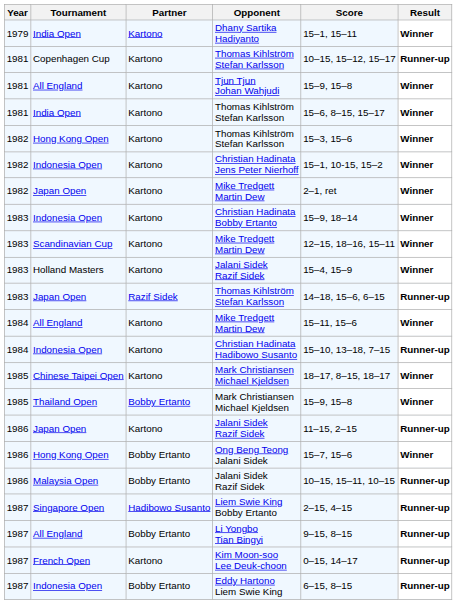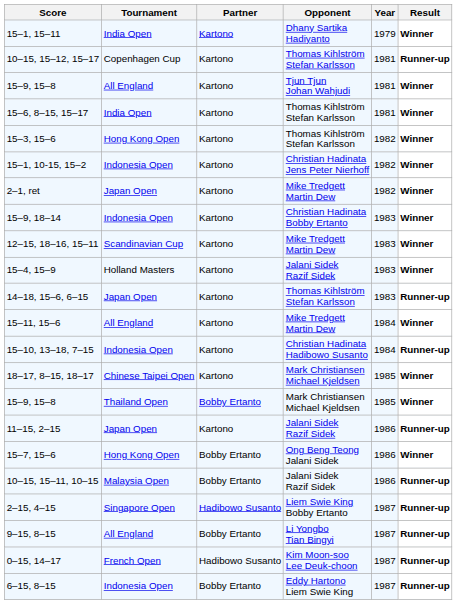columns swapped: Year <-> Score
Japan Open / Thomas Kihlström Stefan Karlsson | Partner: Razif Sidek -> Kartono
Kim Moon-soo Lee Deuk-choon | Partner: Kartono -> Hadibowo Susanto
